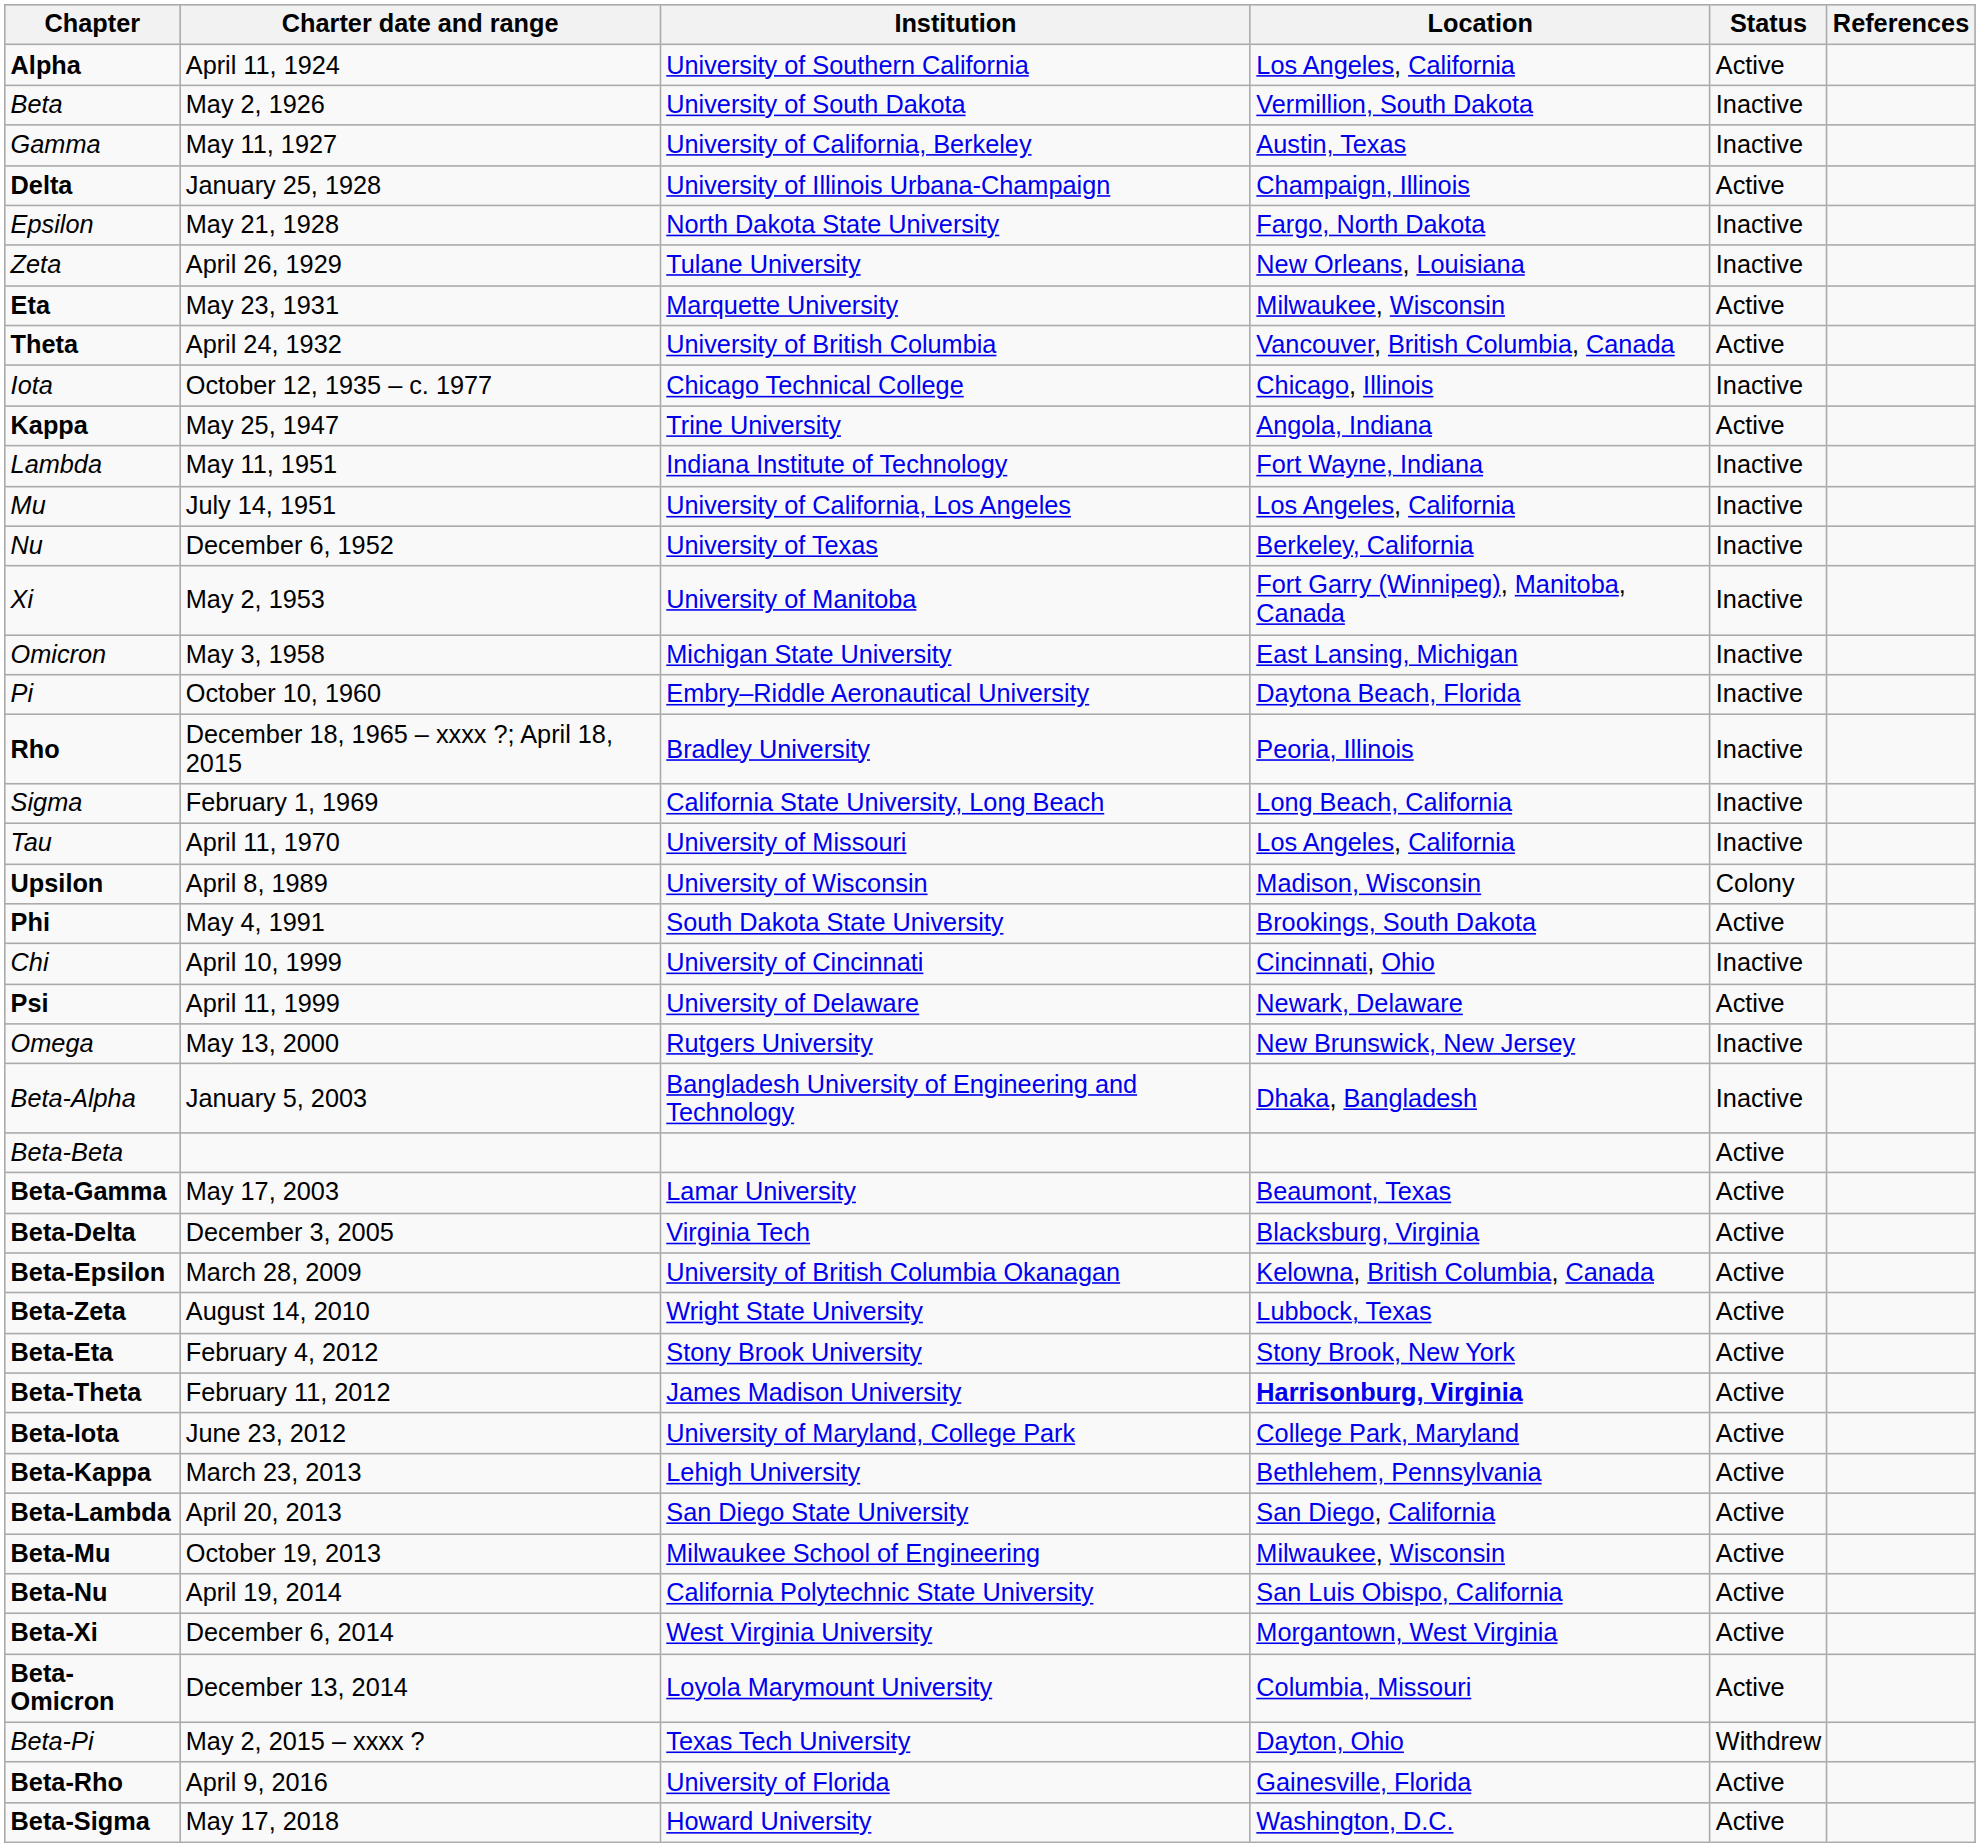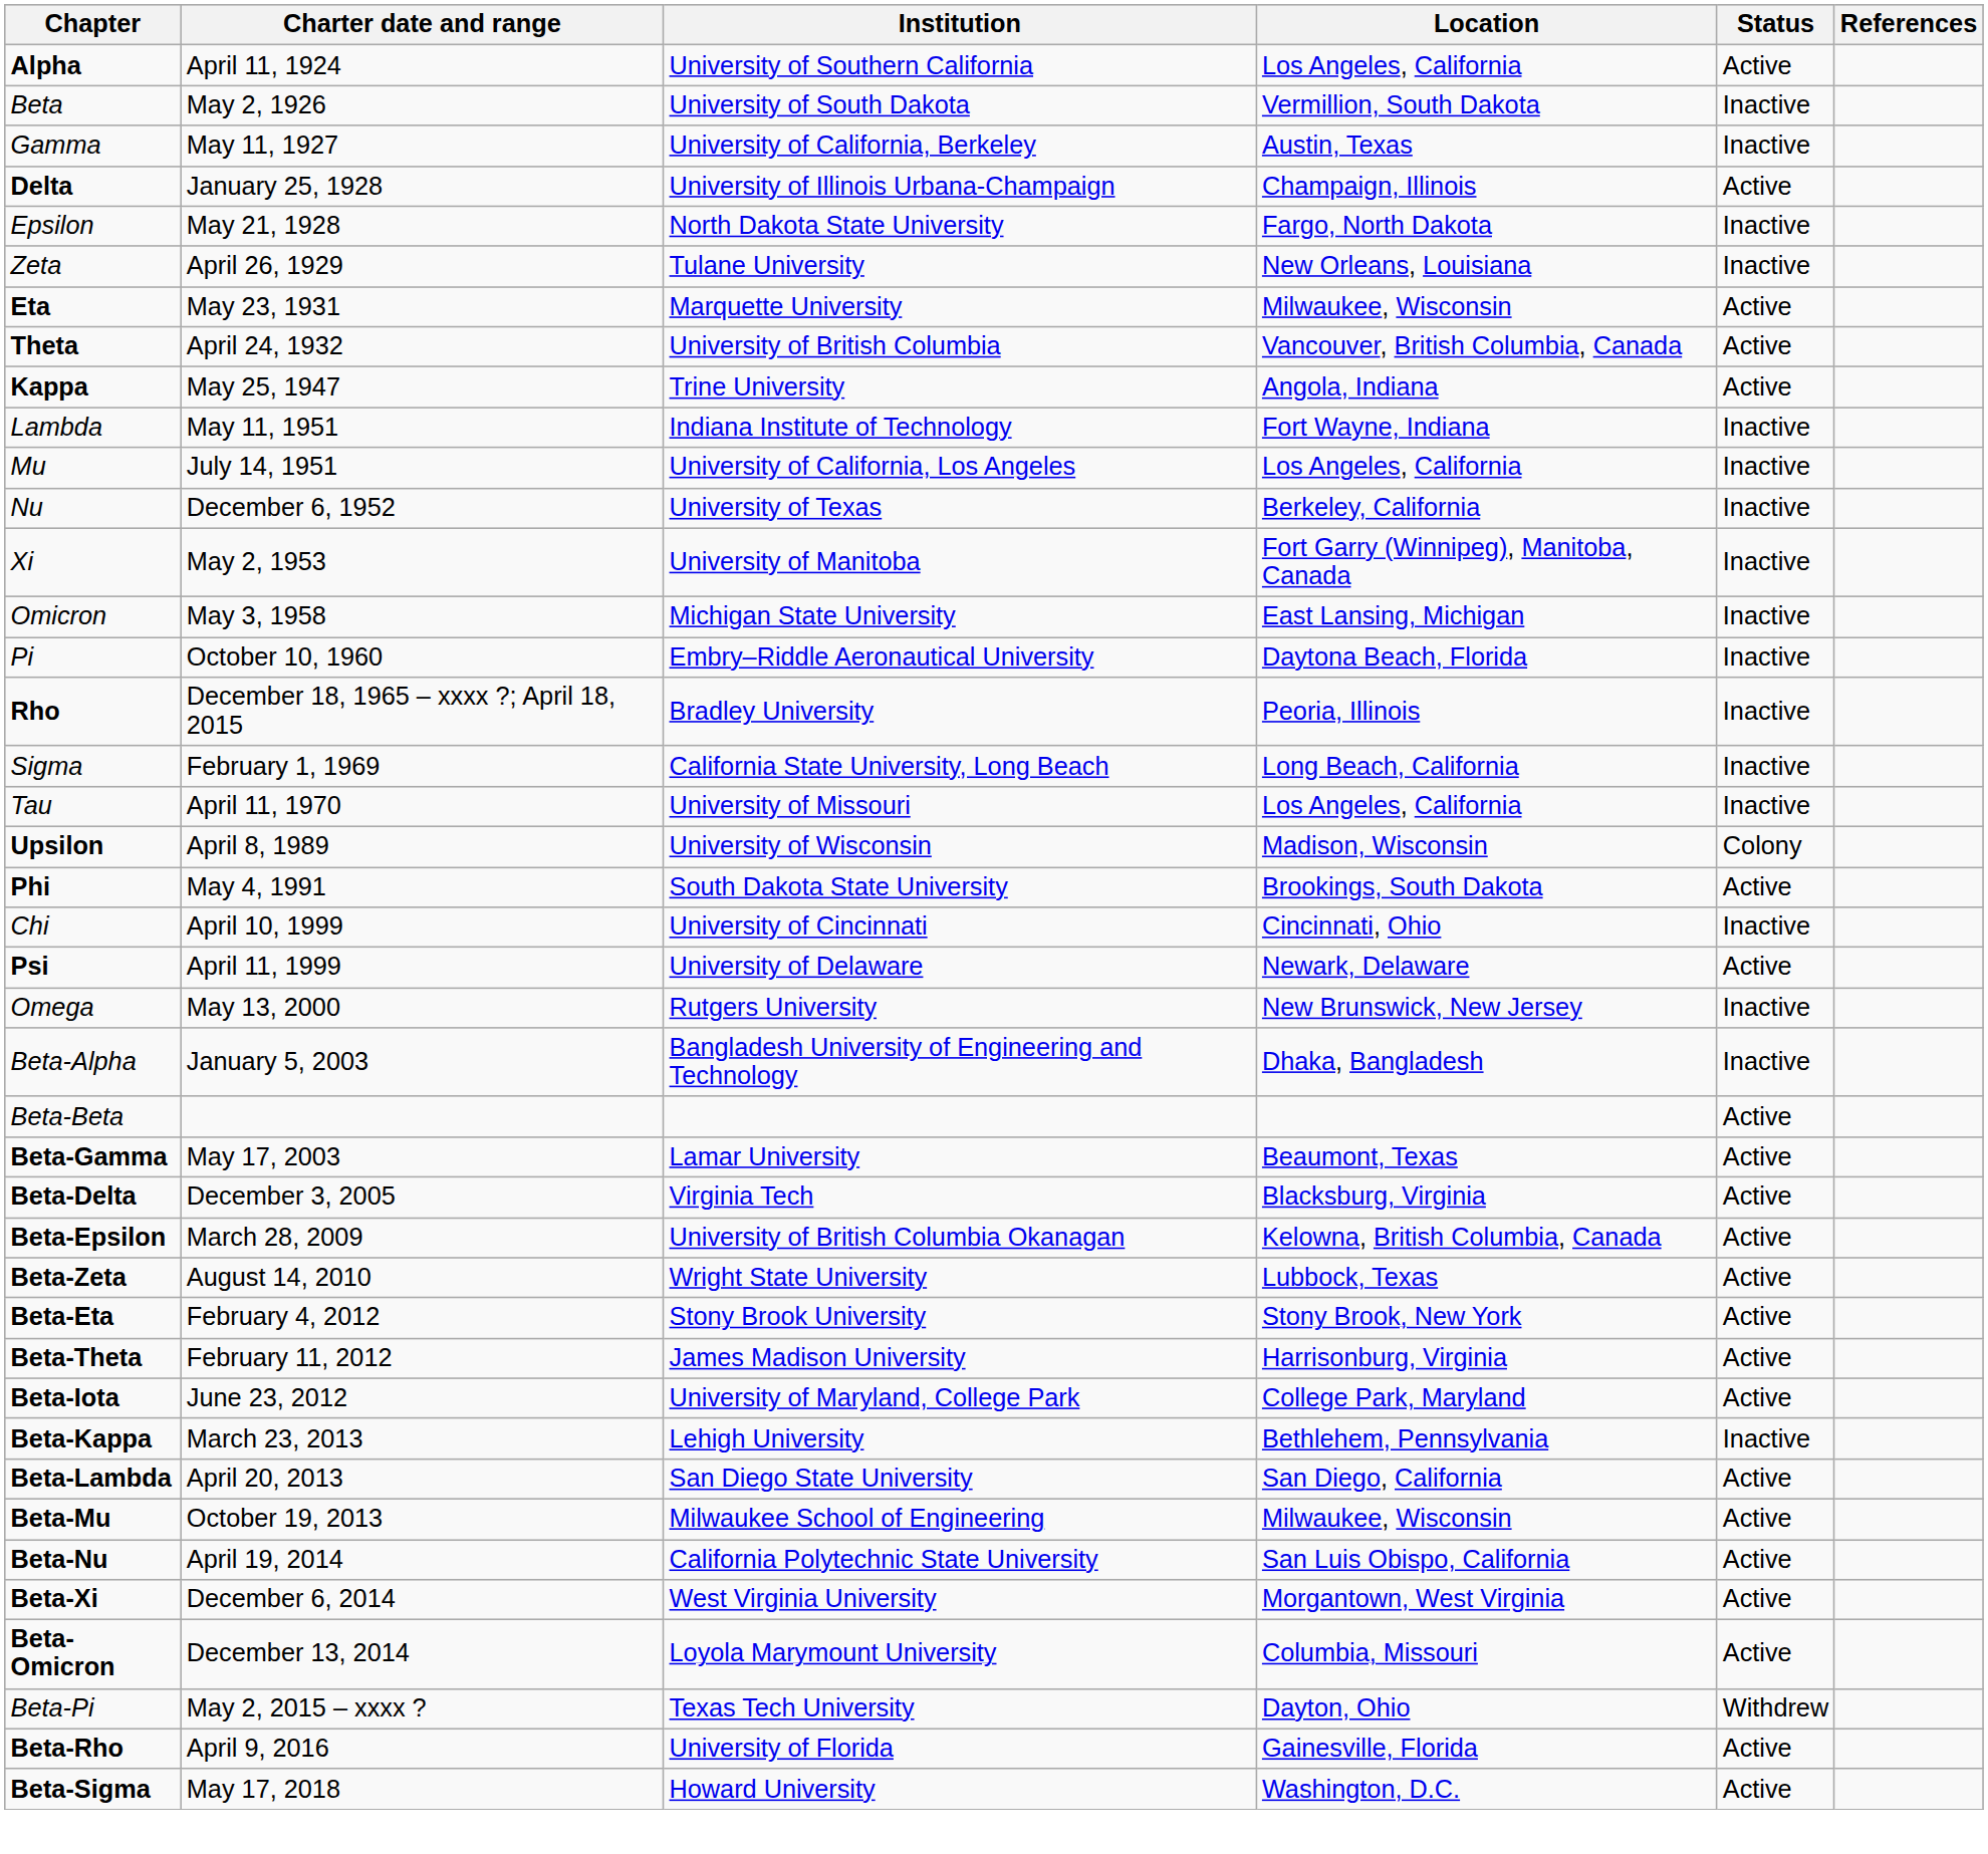- row: Iota | October 12, 1935 – c. 1977 | Chicago Technical College | Chicago, Illinois | Inactive
Beta-Theta | Location: bold -> normal
Beta-Kappa | Status: Active -> Inactive
